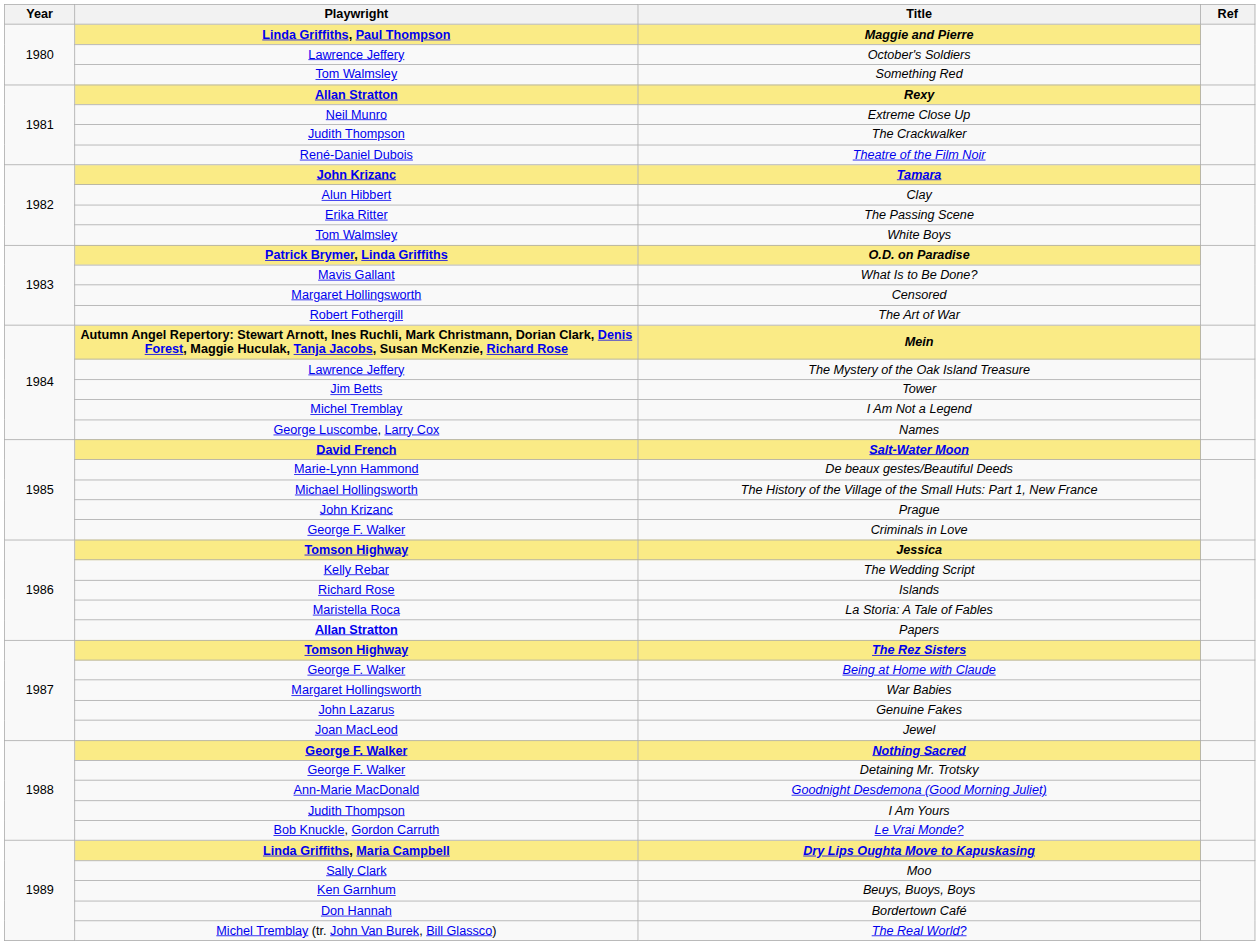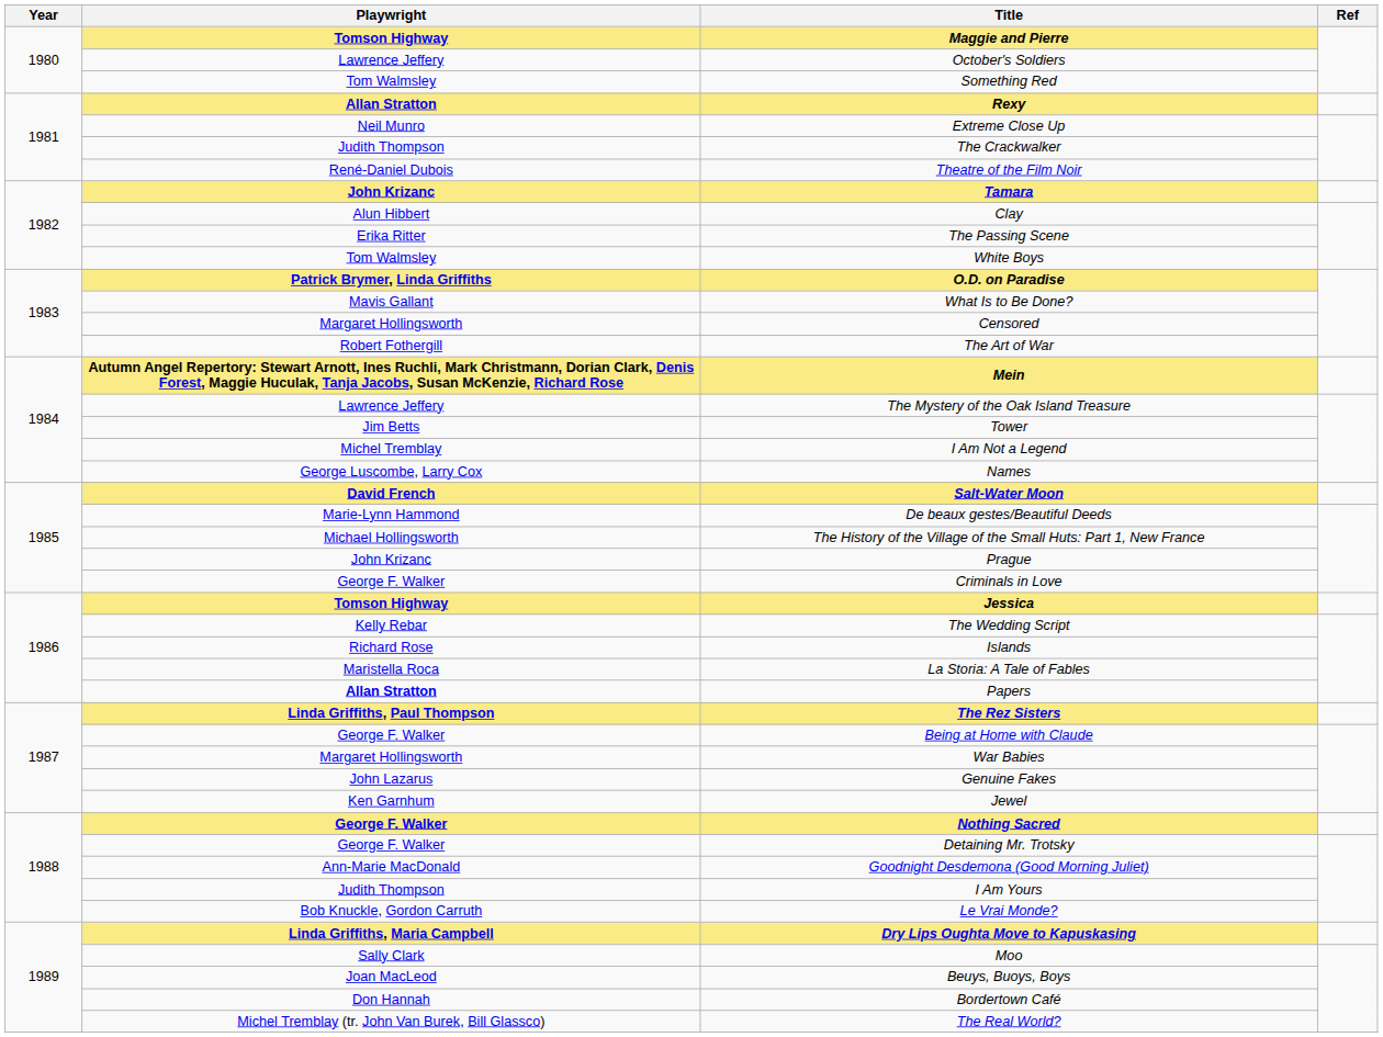Maggie and Pierre | Playwright: Linda Griffiths, Paul Thompson -> Tomson Highway
The Rez Sisters | Playwright: Tomson Highway -> Linda Griffiths, Paul Thompson
Jewel | Playwright: Joan MacLeod -> Ken Garnhum
Beuys, Buoys, Boys | Playwright: Ken Garnhum -> Joan MacLeod
